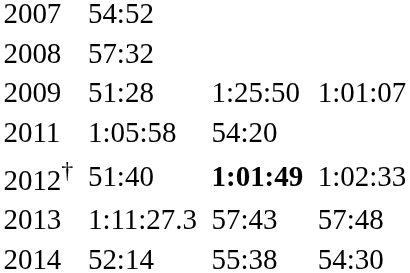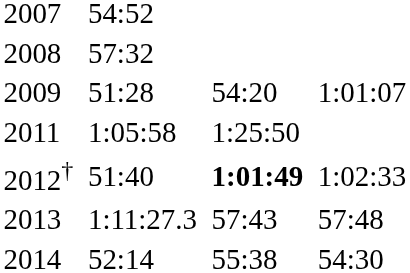2009 | column 5: 1:25:50 -> 54:20
2011 | column 5: 54:20 -> 1:25:50
